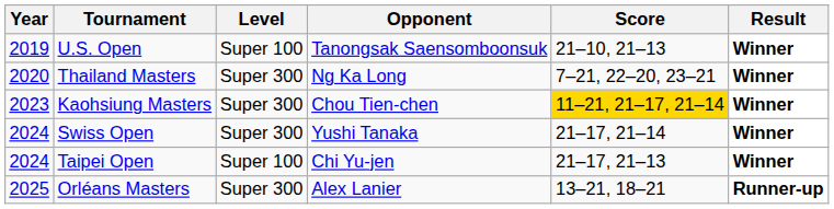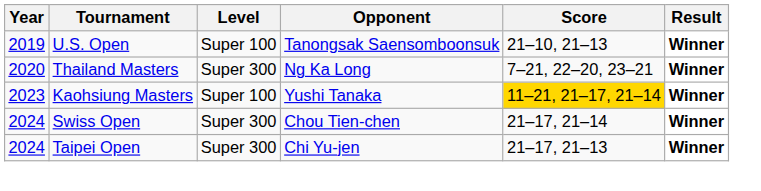Kaohsiung Masters | Level: Super 300 -> Super 100
Kaohsiung Masters | Opponent: Chou Tien-chen -> Yushi Tanaka
Swiss Open | Opponent: Yushi Tanaka -> Chou Tien-chen
Taipei Open | Level: Super 100 -> Super 300
- row: 2025 | Orléans Masters | Super 300 | Alex Lanier | 13–21, 18–21 | Runner-up
